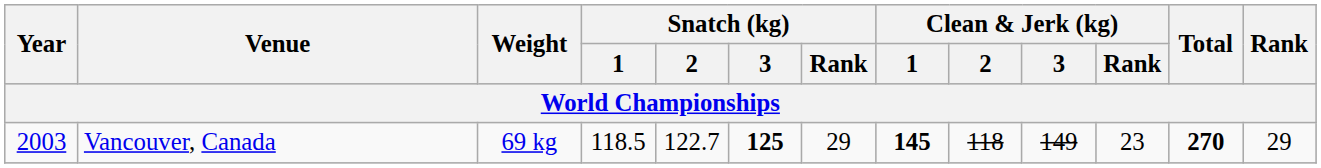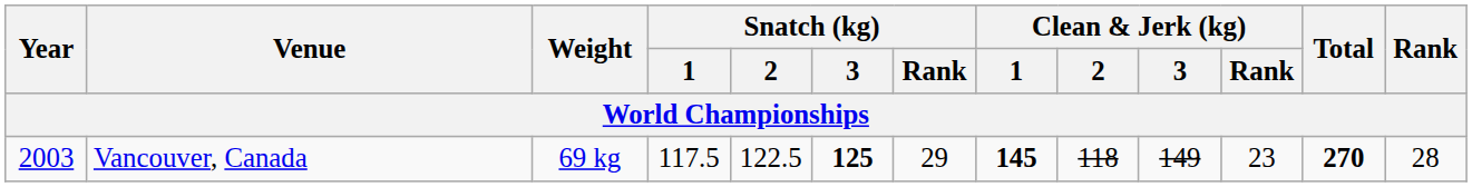Vancouver, Canada | Snatch (kg) / 1: 118.5 -> 117.5
Vancouver, Canada | Snatch (kg) / 2: 122.7 -> 122.5
Vancouver, Canada | Rank: 29 -> 28
